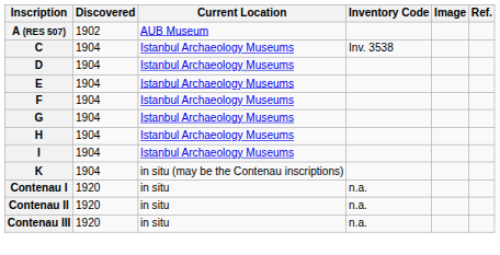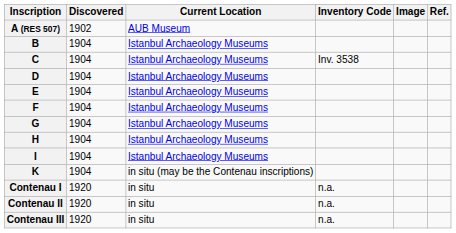+ row: B | 1904 | Istanbul Archaeology Museums
